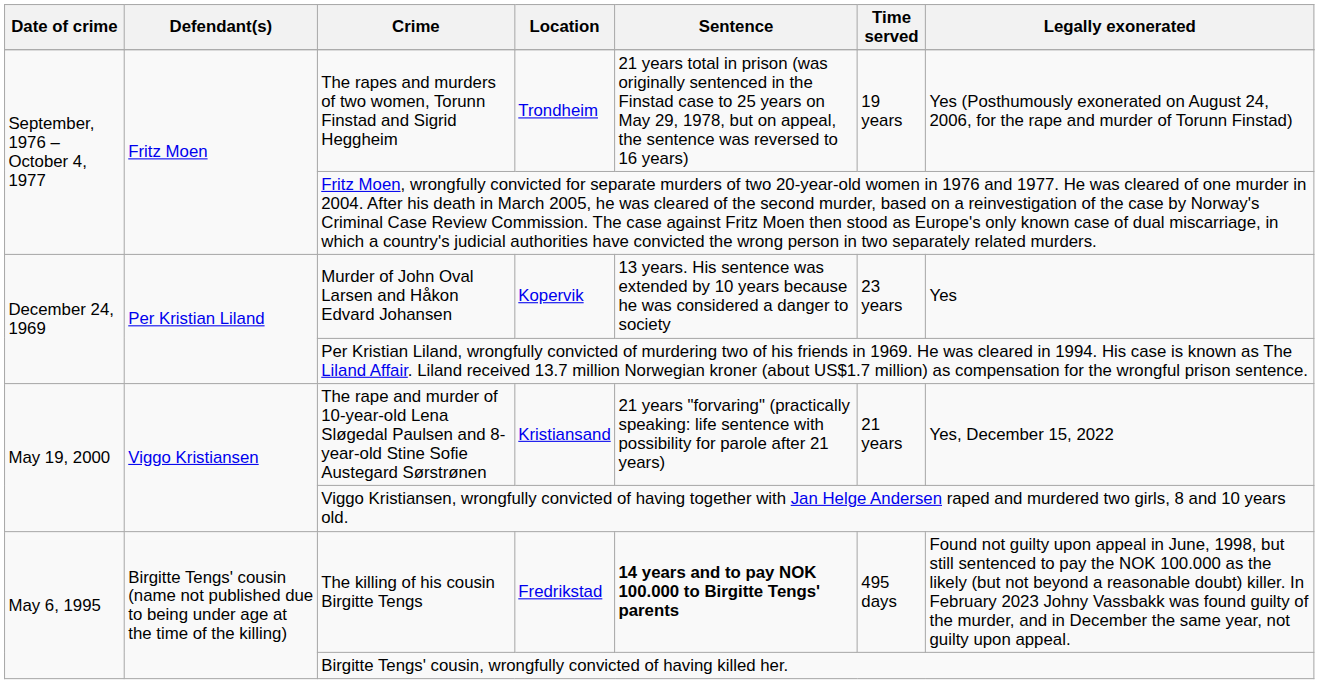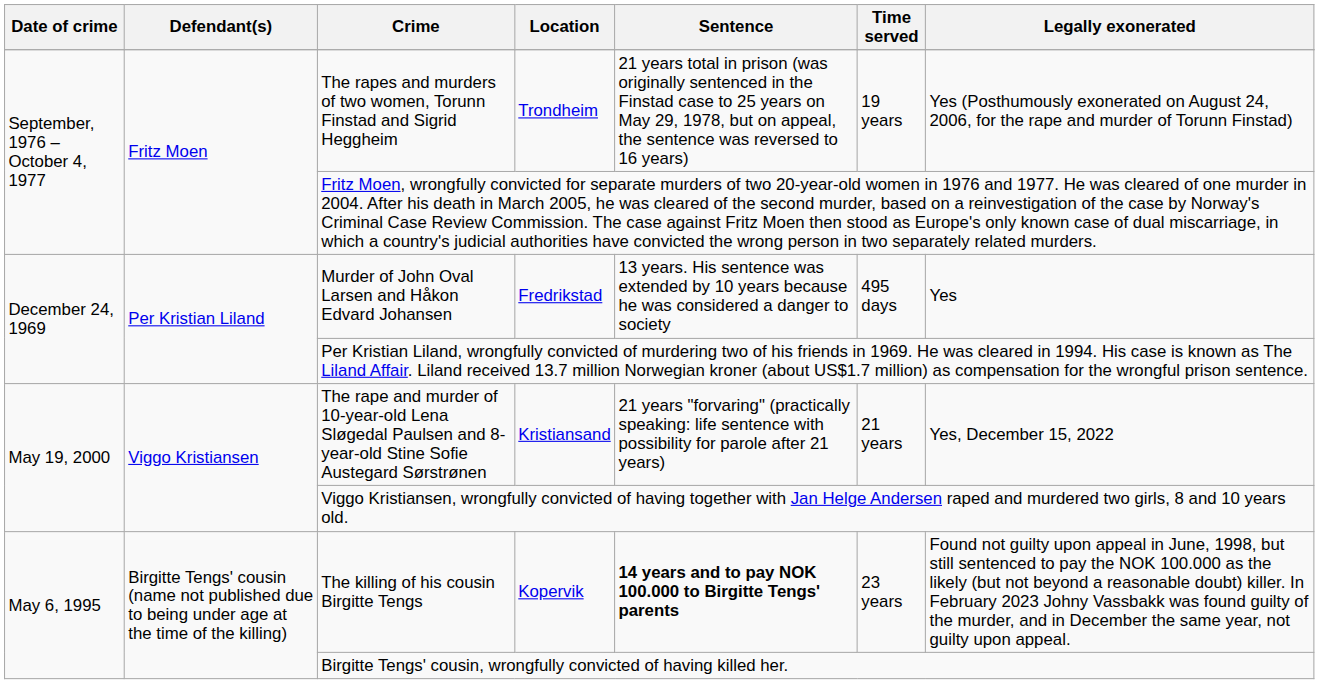Murder of John Oval Larsen and Håkon Edvard Johansen | Location: Kopervik -> Fredrikstad
Murder of John Oval Larsen and Håkon Edvard Johansen | Time served: 23 years -> 495 days
The killing of his cousin Birgitte Tengs | Location: Fredrikstad -> Kopervik
The killing of his cousin Birgitte Tengs | Time served: 495 days -> 23 years
